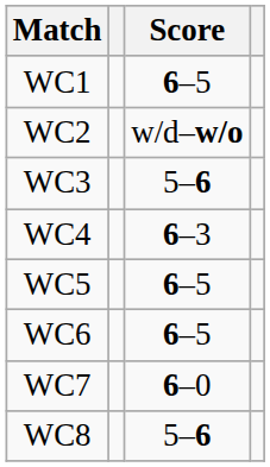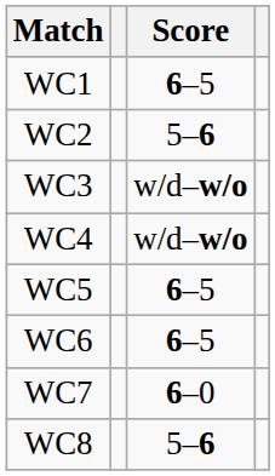WC2 | Score: w/d–w/o -> 5–6
WC3 | Score: 5–6 -> w/d–w/o
WC4 | Score: 6–3 -> w/d–w/o
